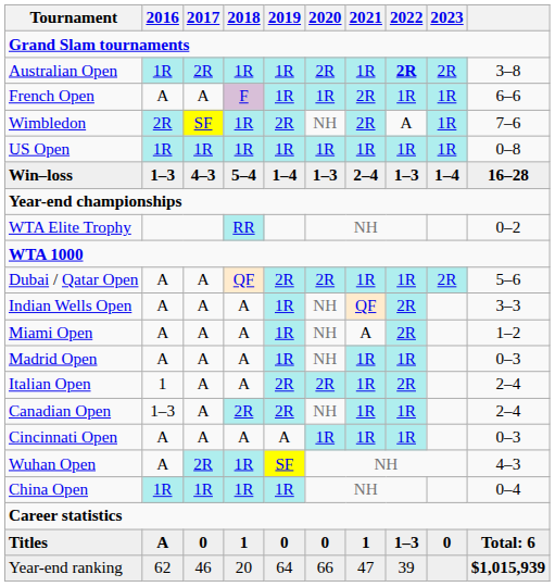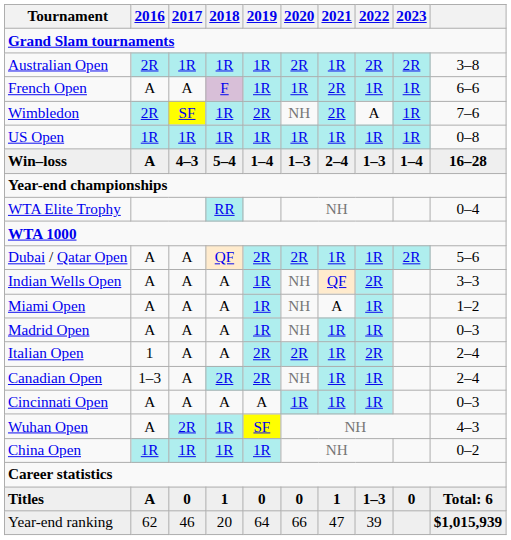Australian Open | 2016: 1R -> 2R
Australian Open | 2017: 2R -> 1R
Australian Open | 2022: bold -> normal
Win–loss | 2016: 1–3 -> A
WTA Elite Trophy | column 10: 0–2 -> 0–4
Miami Open | 2022: 2R -> 1R
China Open | column 10: 0–4 -> 0–2
